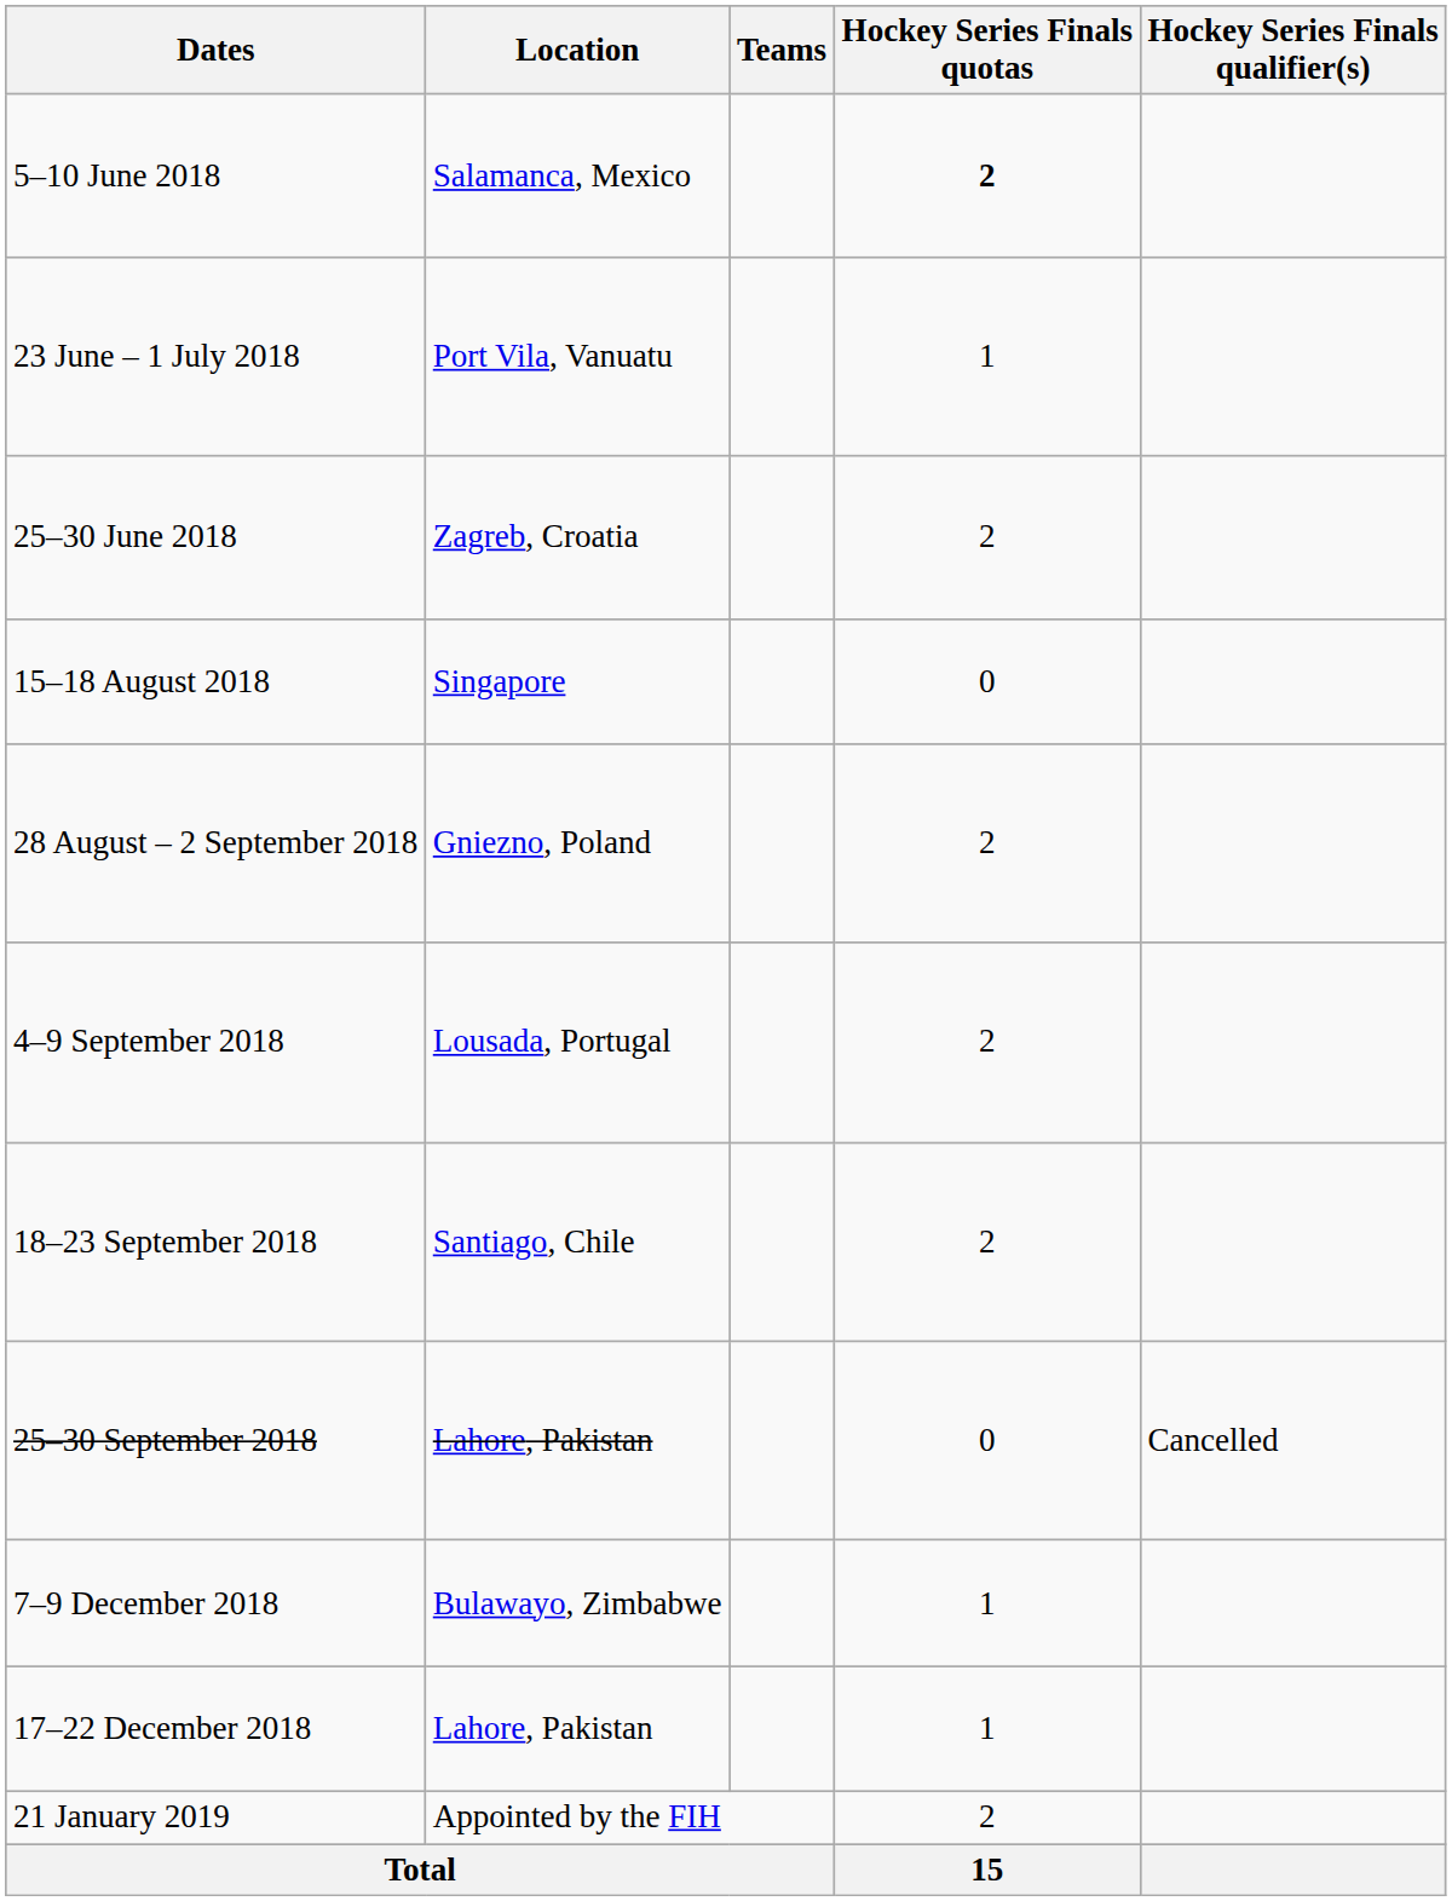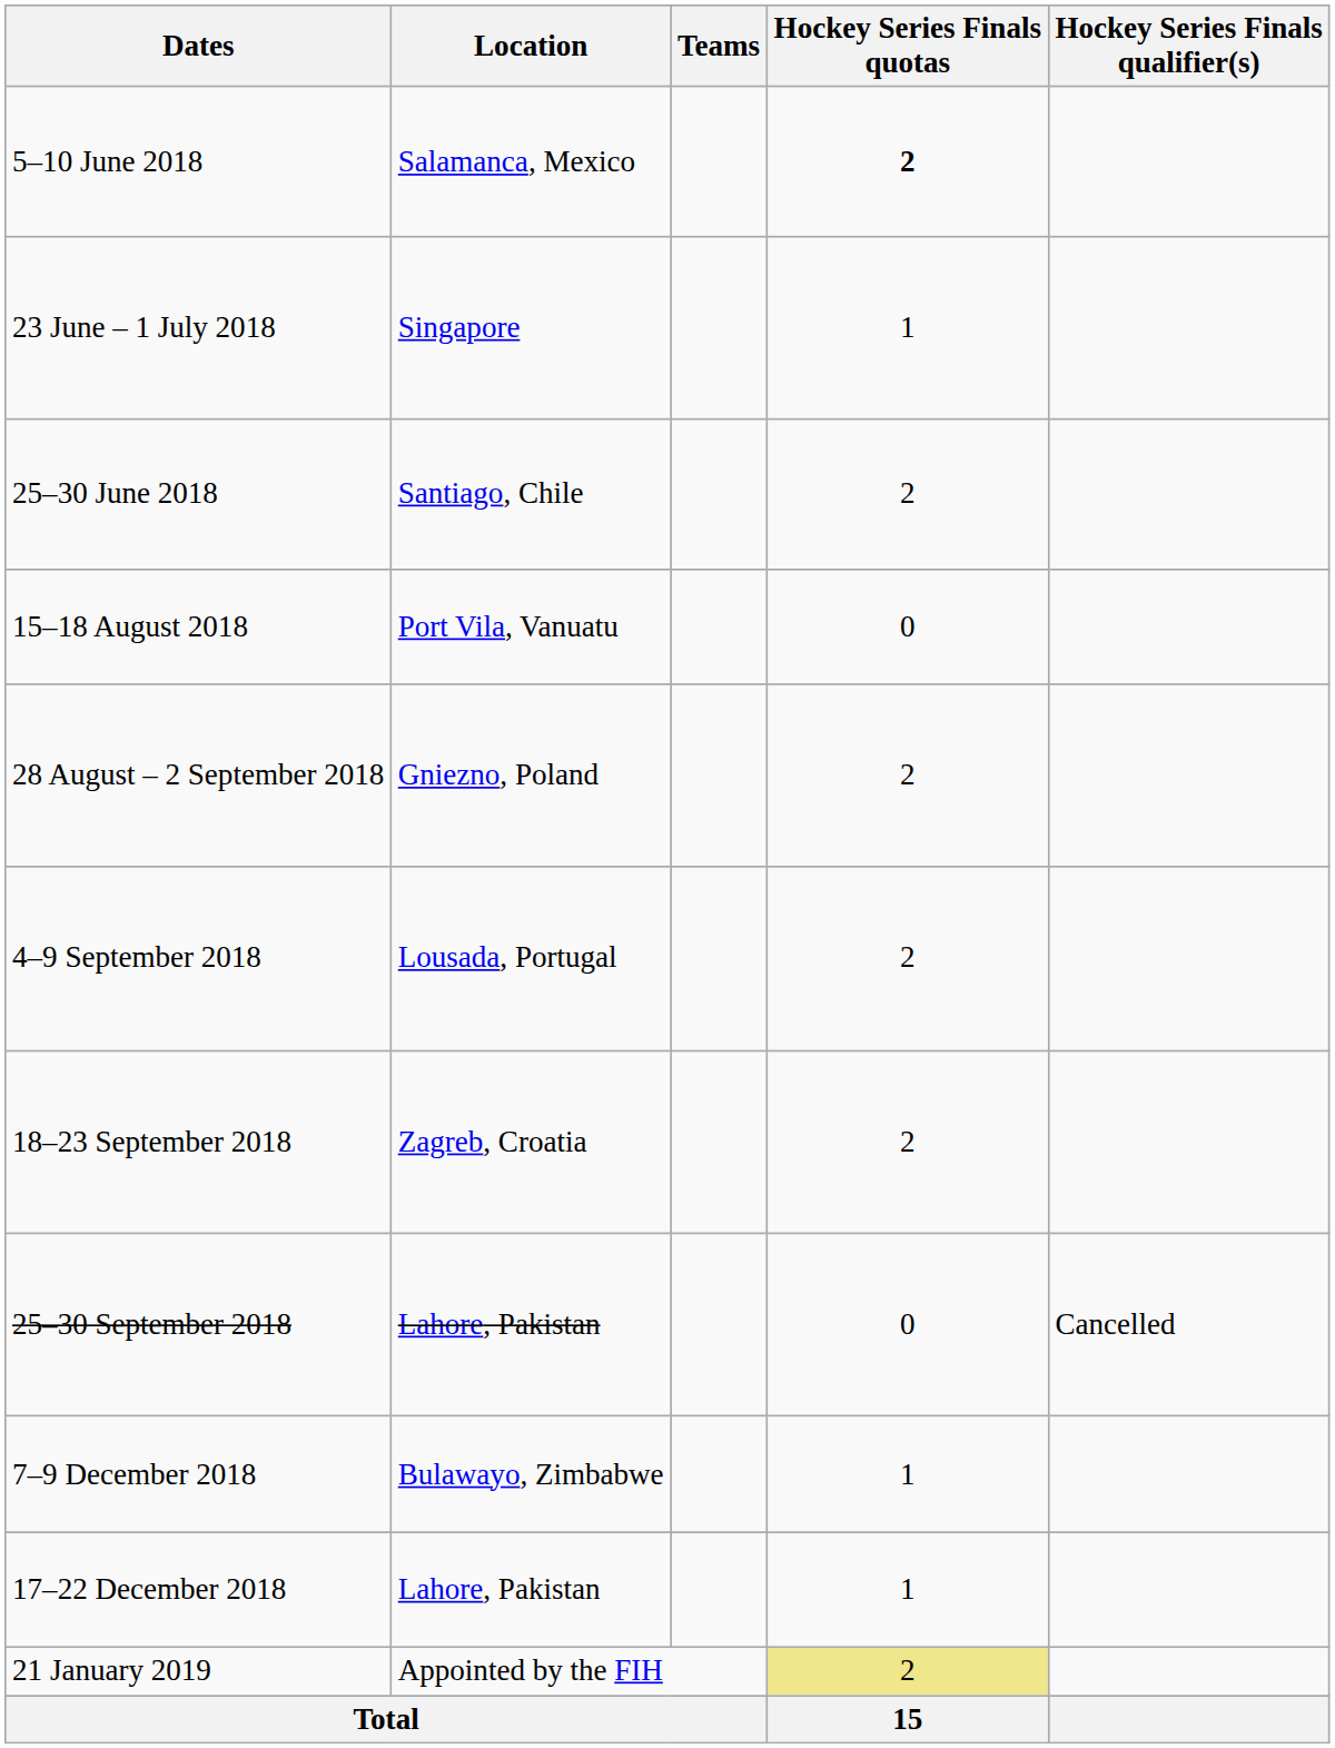23 June – 1 July 2018 | Location: Port Vila, Vanuatu -> Singapore
25–30 June 2018 | Location: Zagreb, Croatia -> Santiago, Chile
15–18 August 2018 | Location: Singapore -> Port Vila, Vanuatu
18–23 September 2018 | Location: Santiago, Chile -> Zagreb, Croatia
21 January 2019 | Hockey Series Finals quotas: no background -> khaki background
